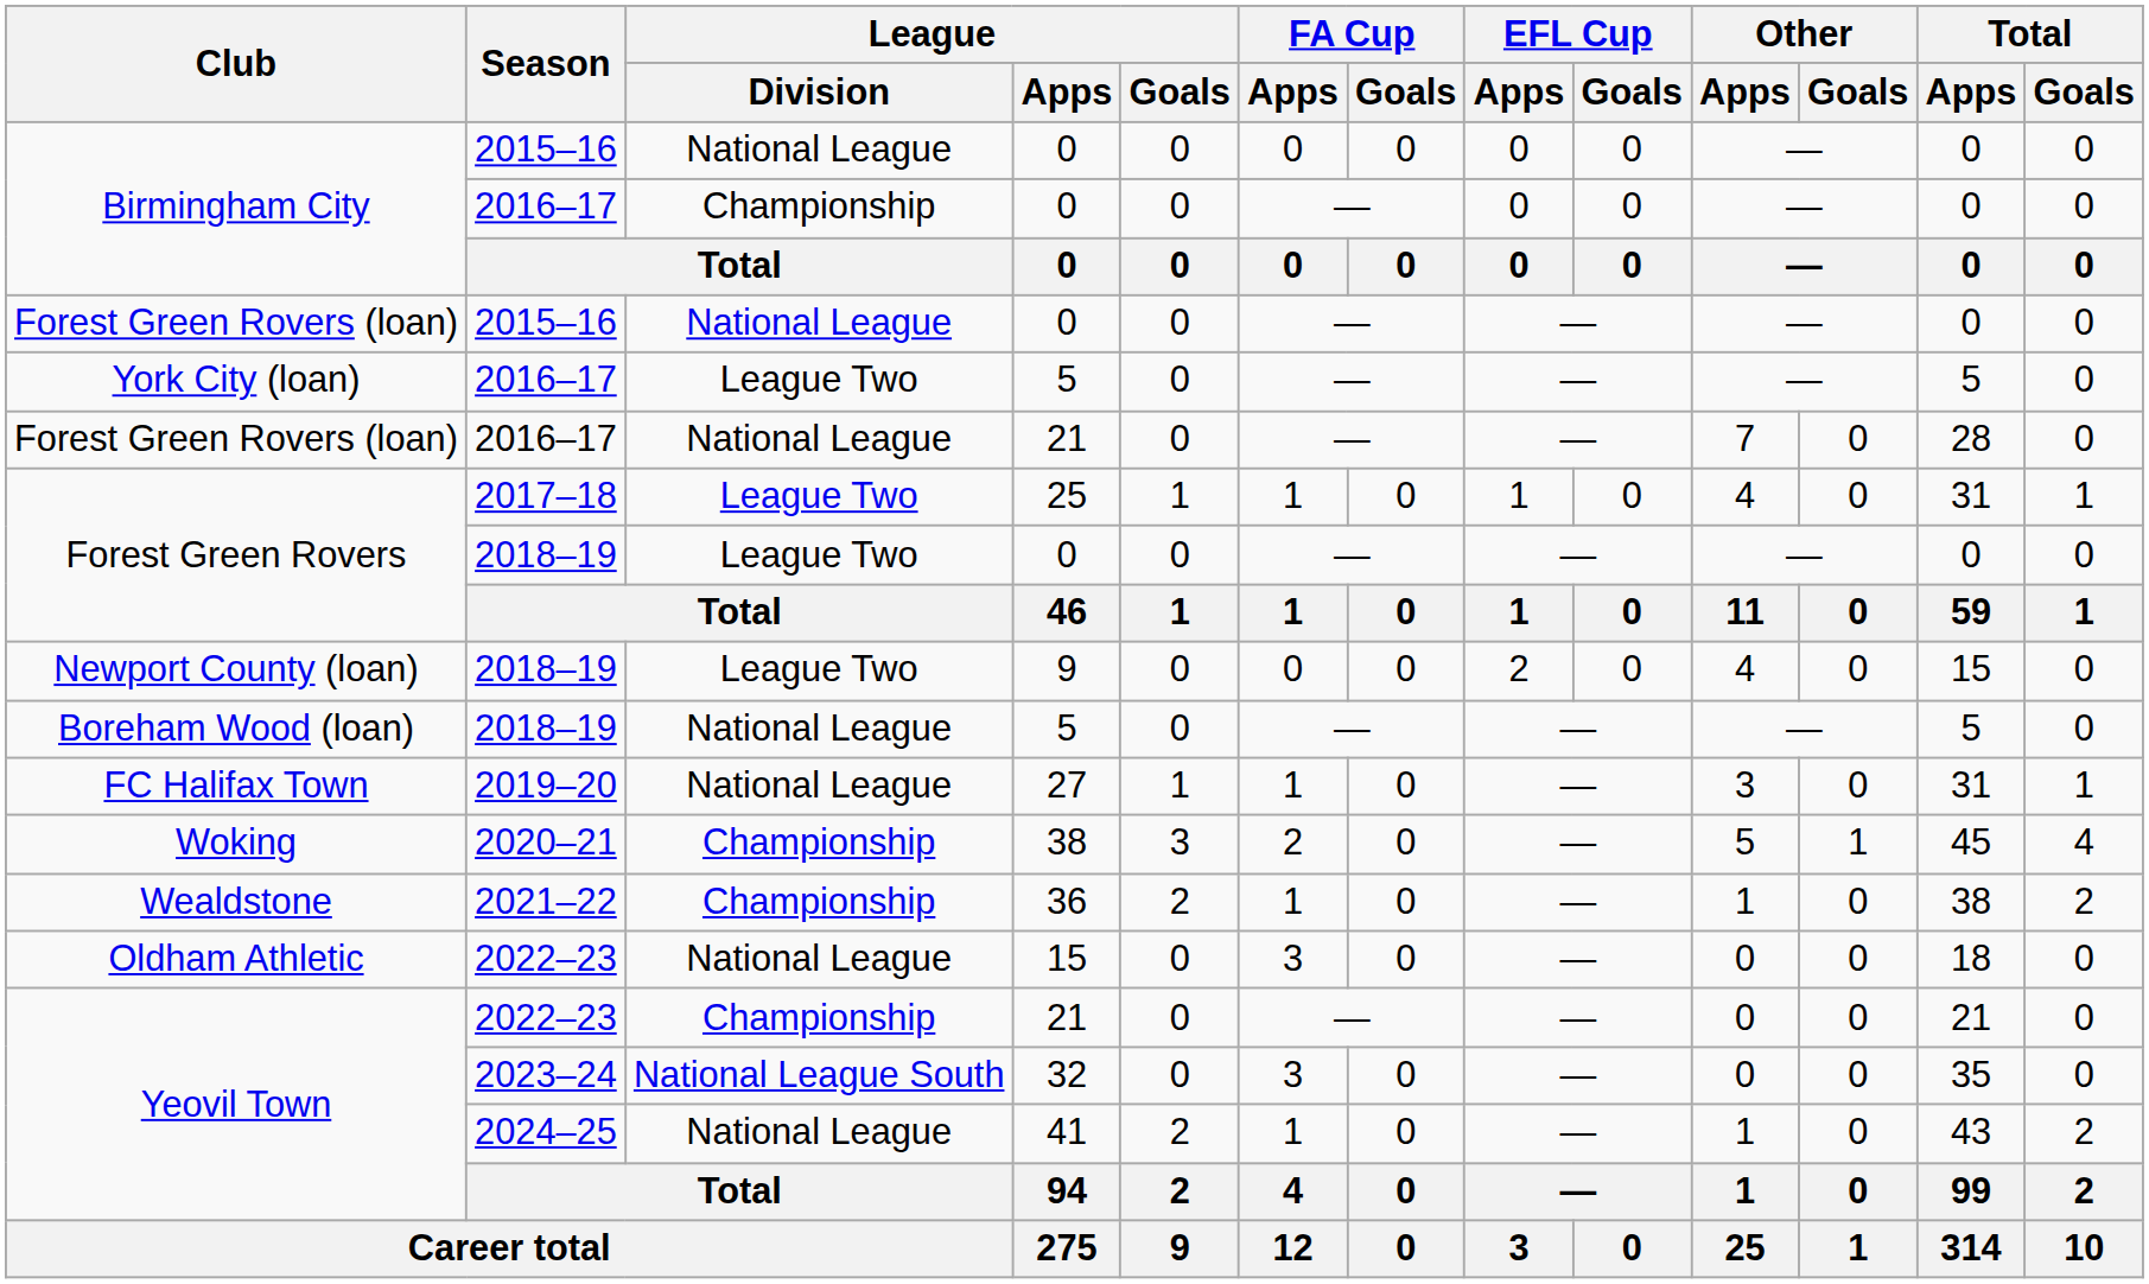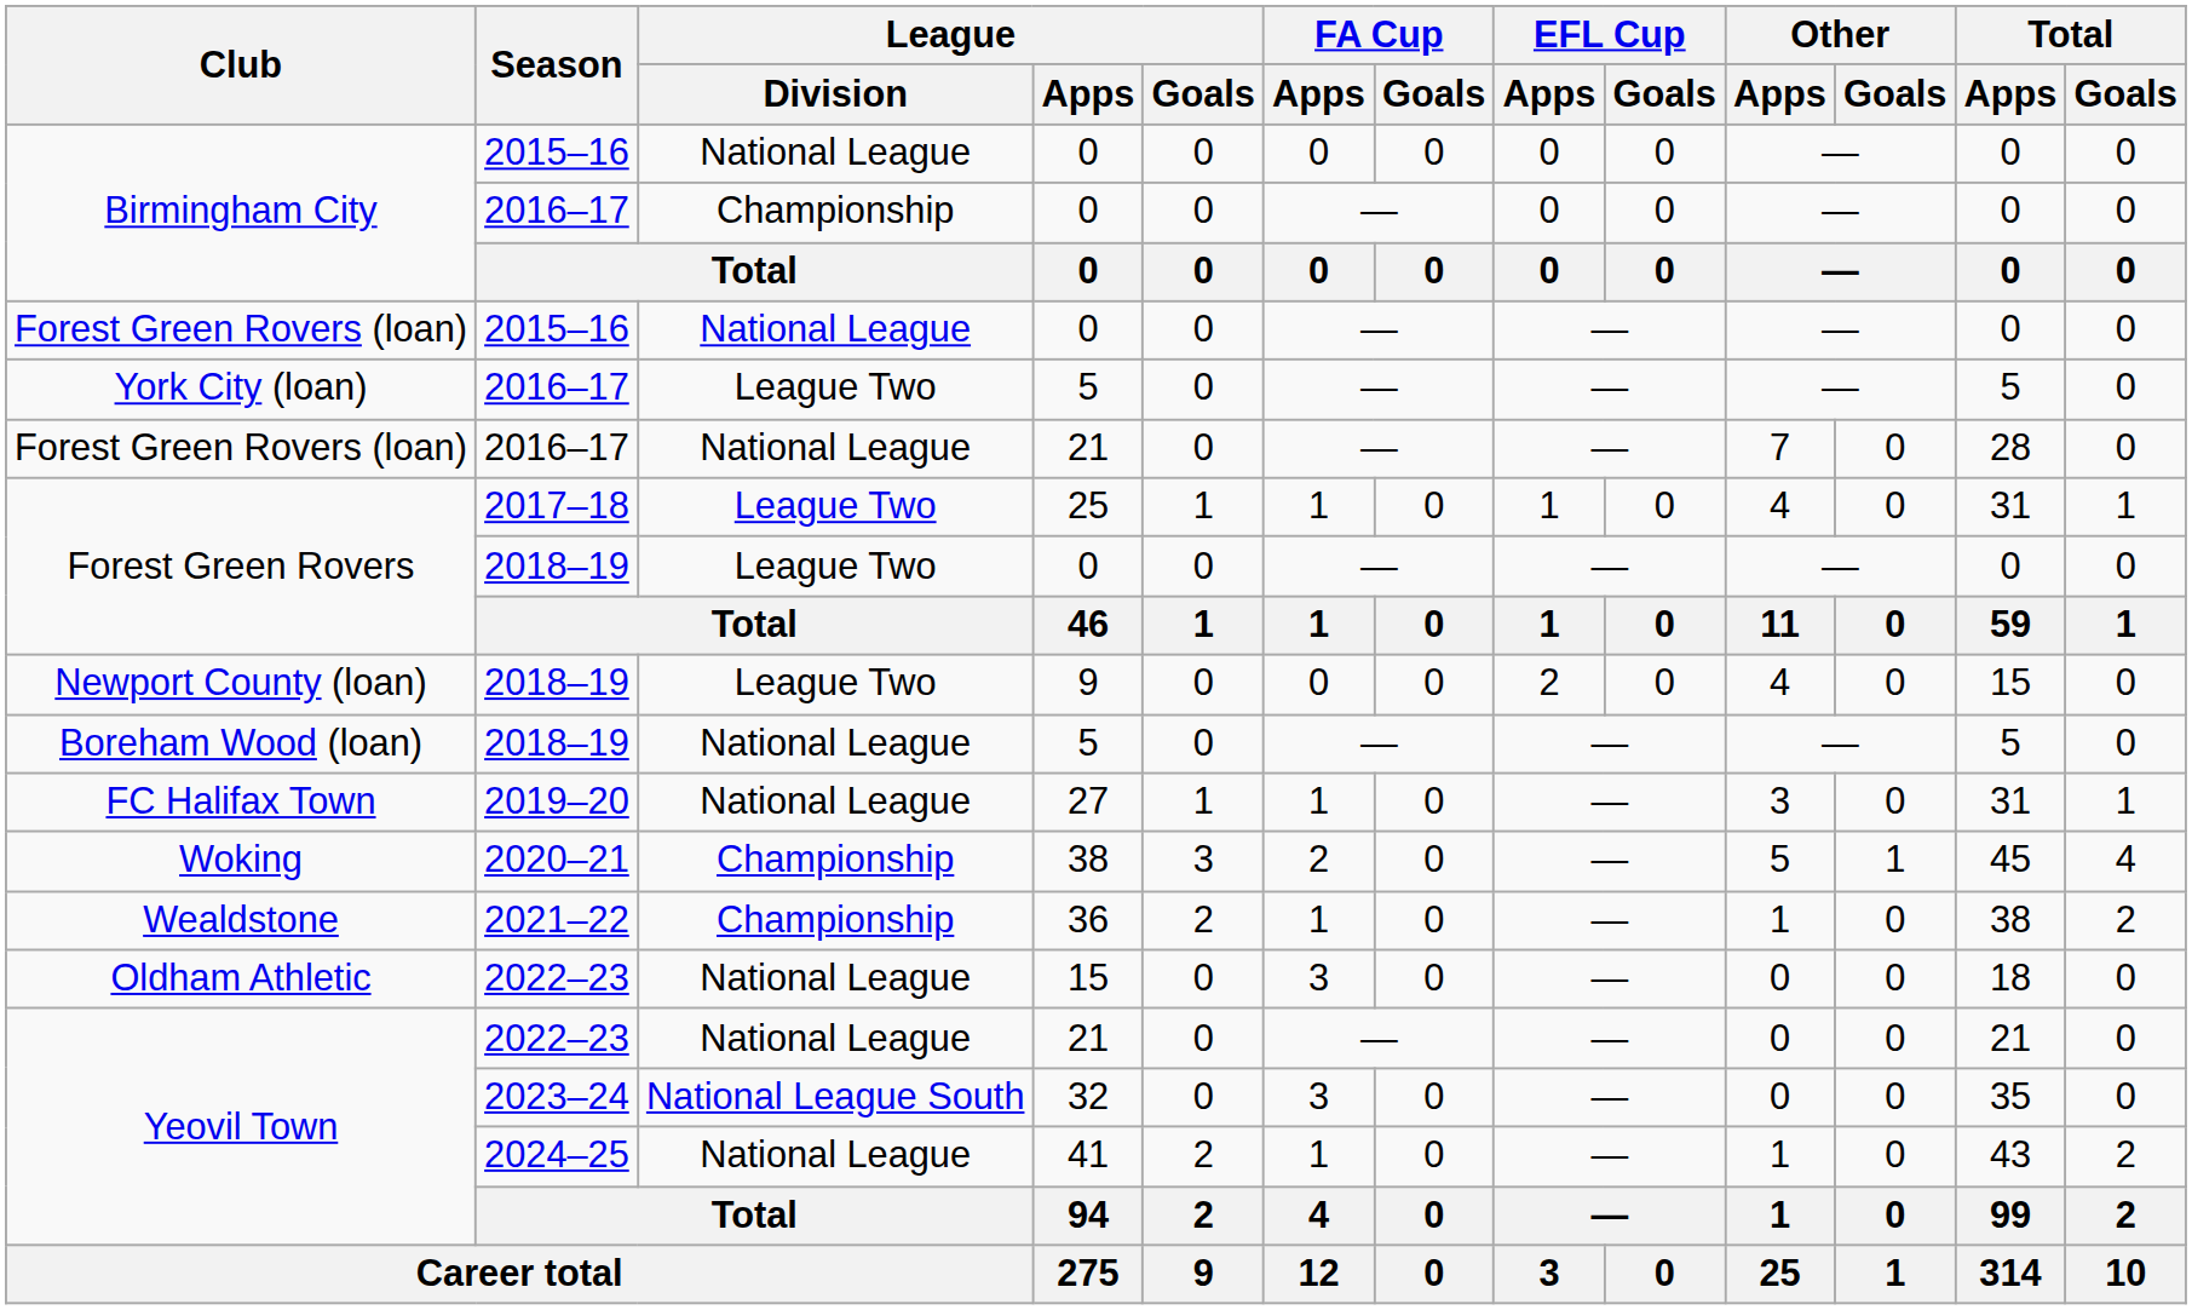Yeovil Town / 2022–23 | League / Division: Championship -> National League
